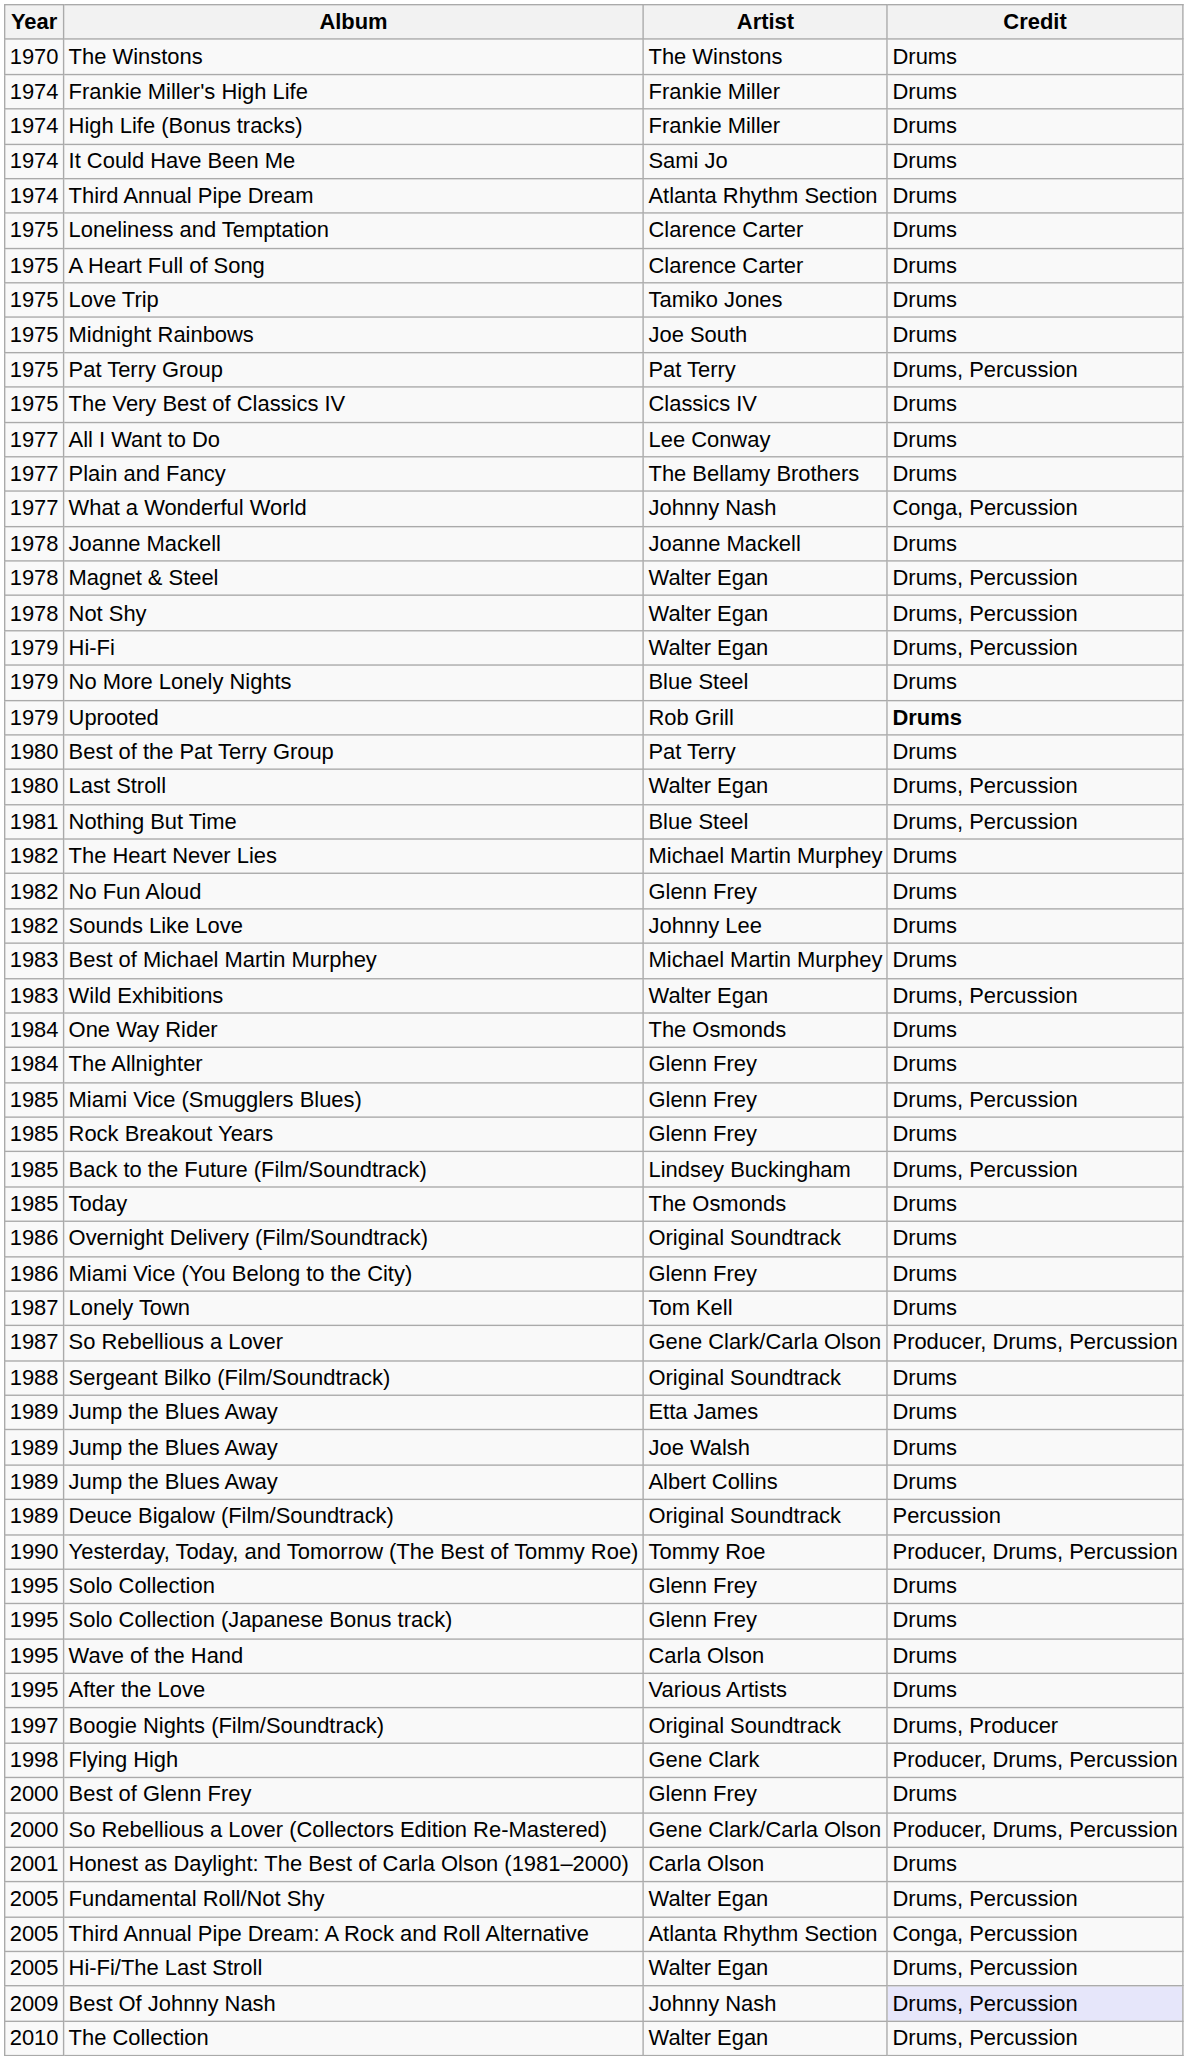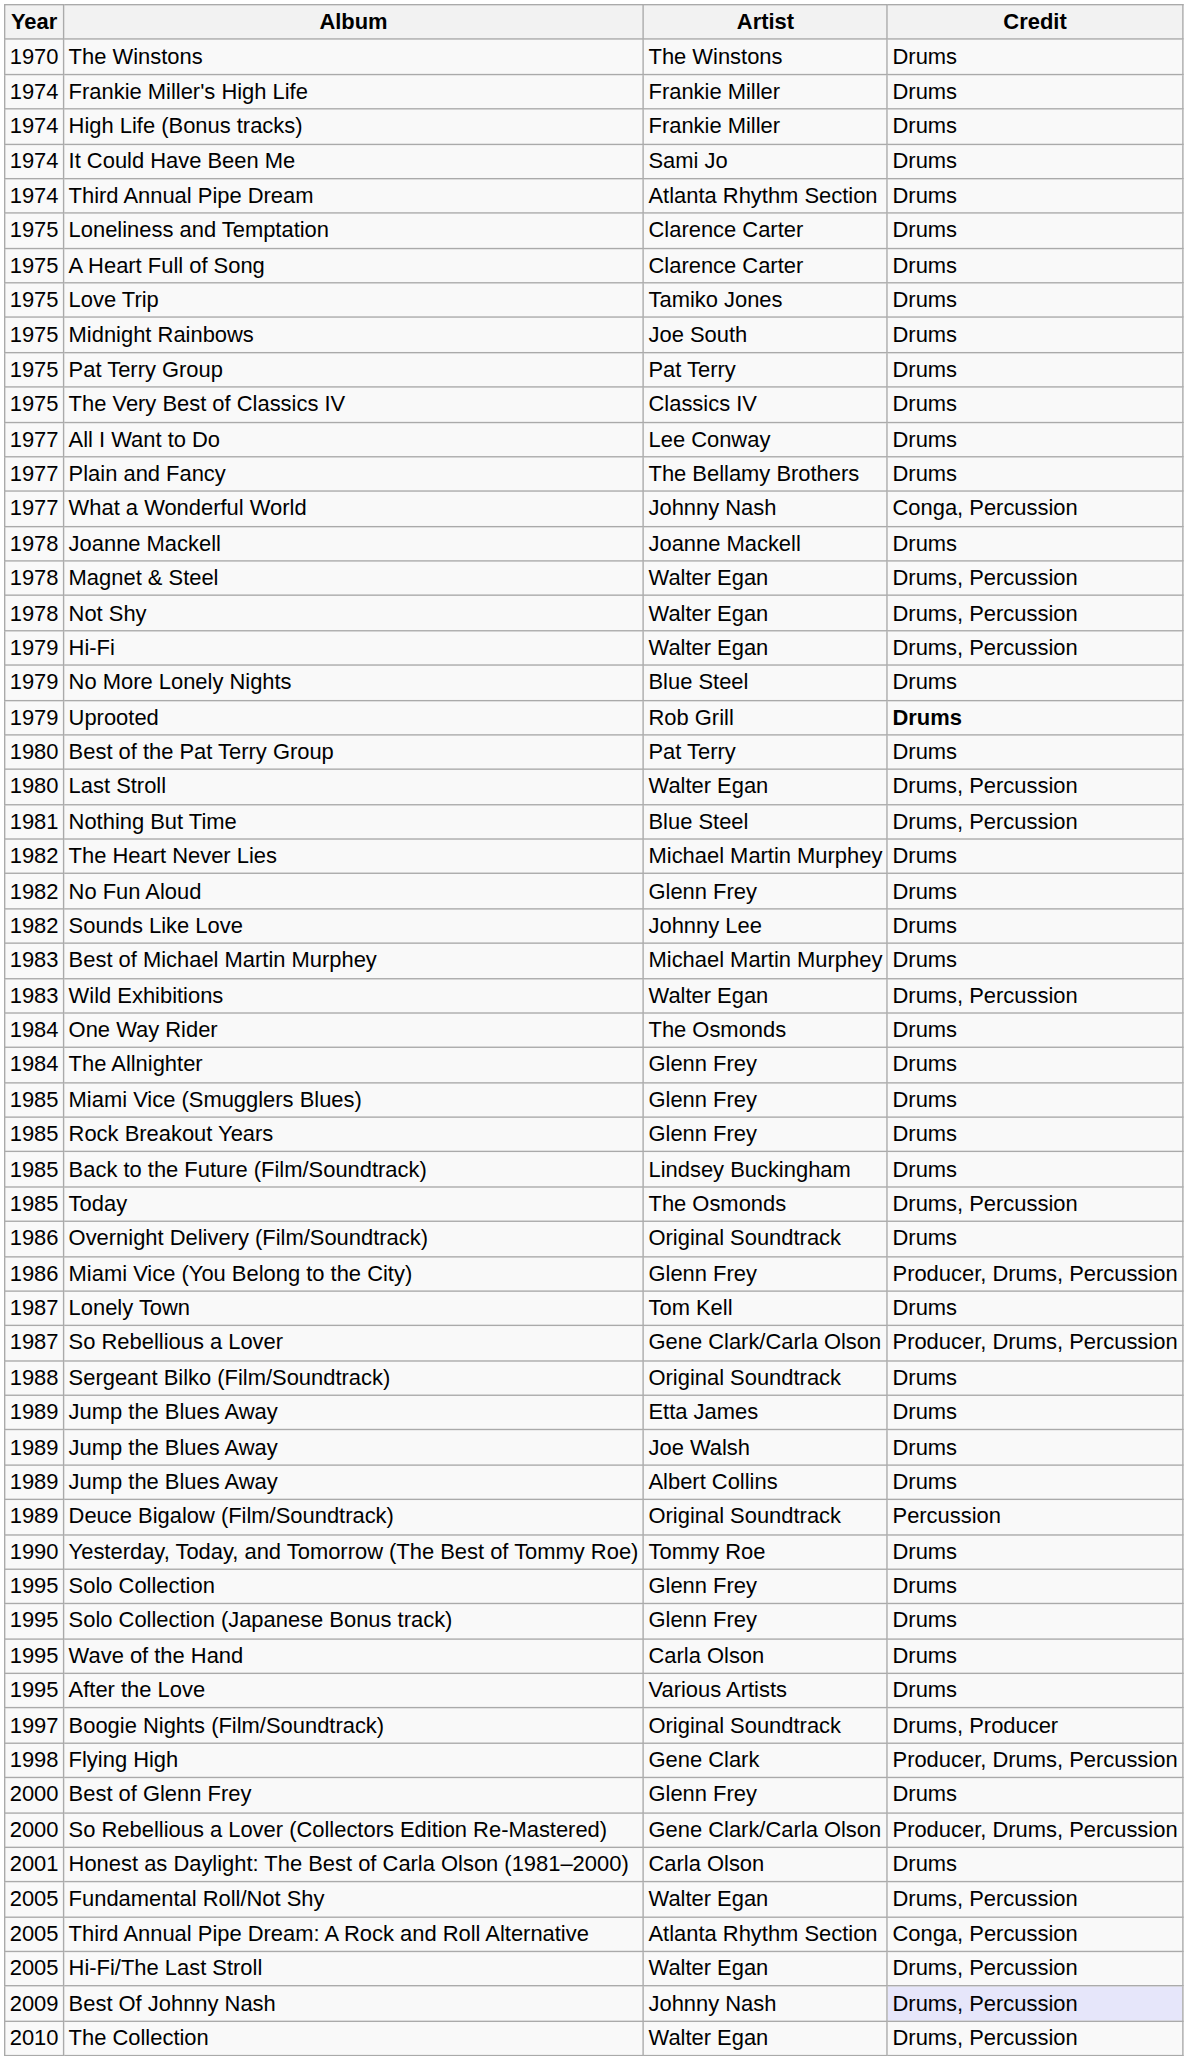Pat Terry Group | Credit: Drums, Percussion -> Drums
Miami Vice (Smugglers Blues) | Credit: Drums, Percussion -> Drums
Back to the Future (Film/Soundtrack) | Credit: Drums, Percussion -> Drums
Today | Credit: Drums -> Drums, Percussion
Miami Vice (You Belong to the City) | Credit: Drums -> Producer, Drums, Percussion
Yesterday, Today, and Tomorrow (The Best of Tommy Roe) | Credit: Producer, Drums, Percussion -> Drums
